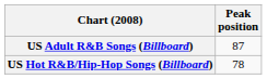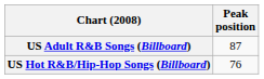US Hot R&B/Hip-Hop Songs (Billboard) | Peak position: 78 -> 76
